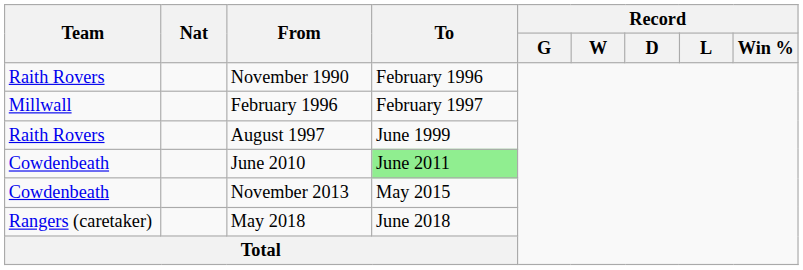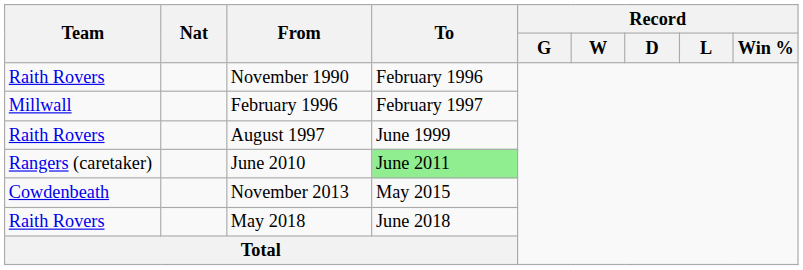June 2010 | Team: Cowdenbeath -> Rangers (caretaker)
May 2018 | Team: Rangers (caretaker) -> Raith Rovers
